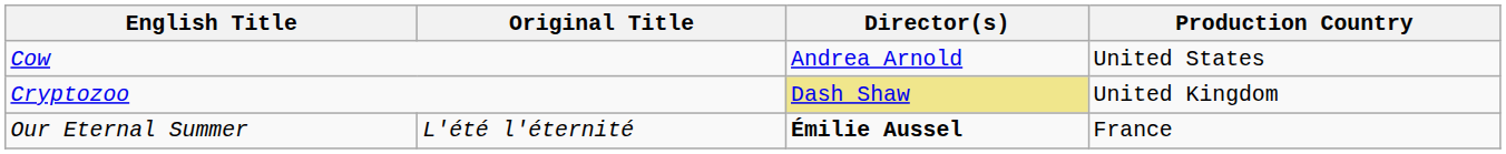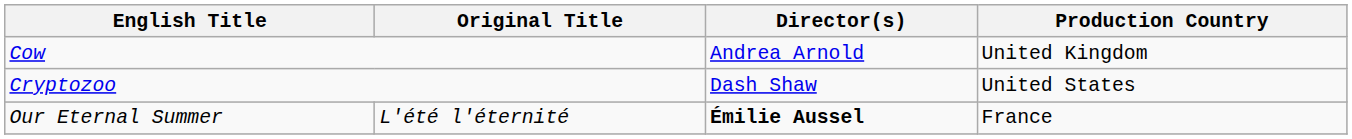Cow | Production Country: United States -> United Kingdom
Cryptozoo | Director(s): khaki background -> no background
Cryptozoo | Production Country: United Kingdom -> United States
